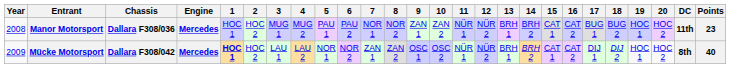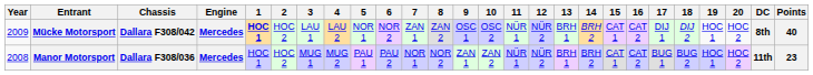rows swapped: Manor Motorsport <-> Mücke Motorsport
